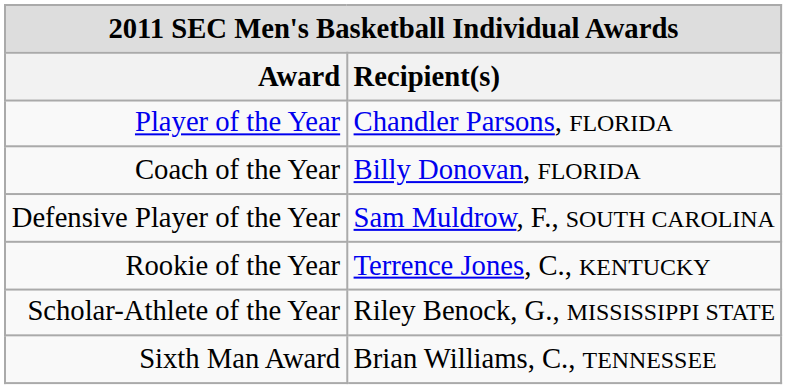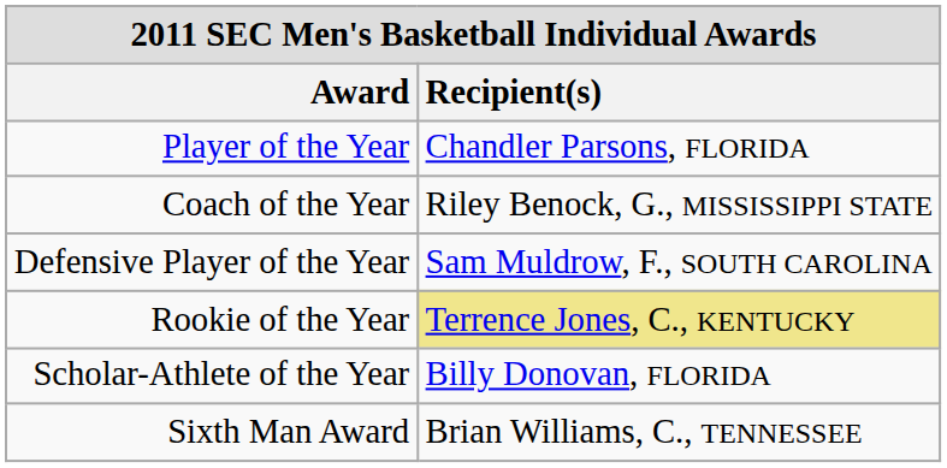Coach of the Year | Recipient(s): Billy Donovan, FLORIDA -> Riley Benock, G., MISSISSIPPI STATE
Rookie of the Year | Recipient(s): no background -> khaki background
Scholar-Athlete of the Year | Recipient(s): Riley Benock, G., MISSISSIPPI STATE -> Billy Donovan, FLORIDA
